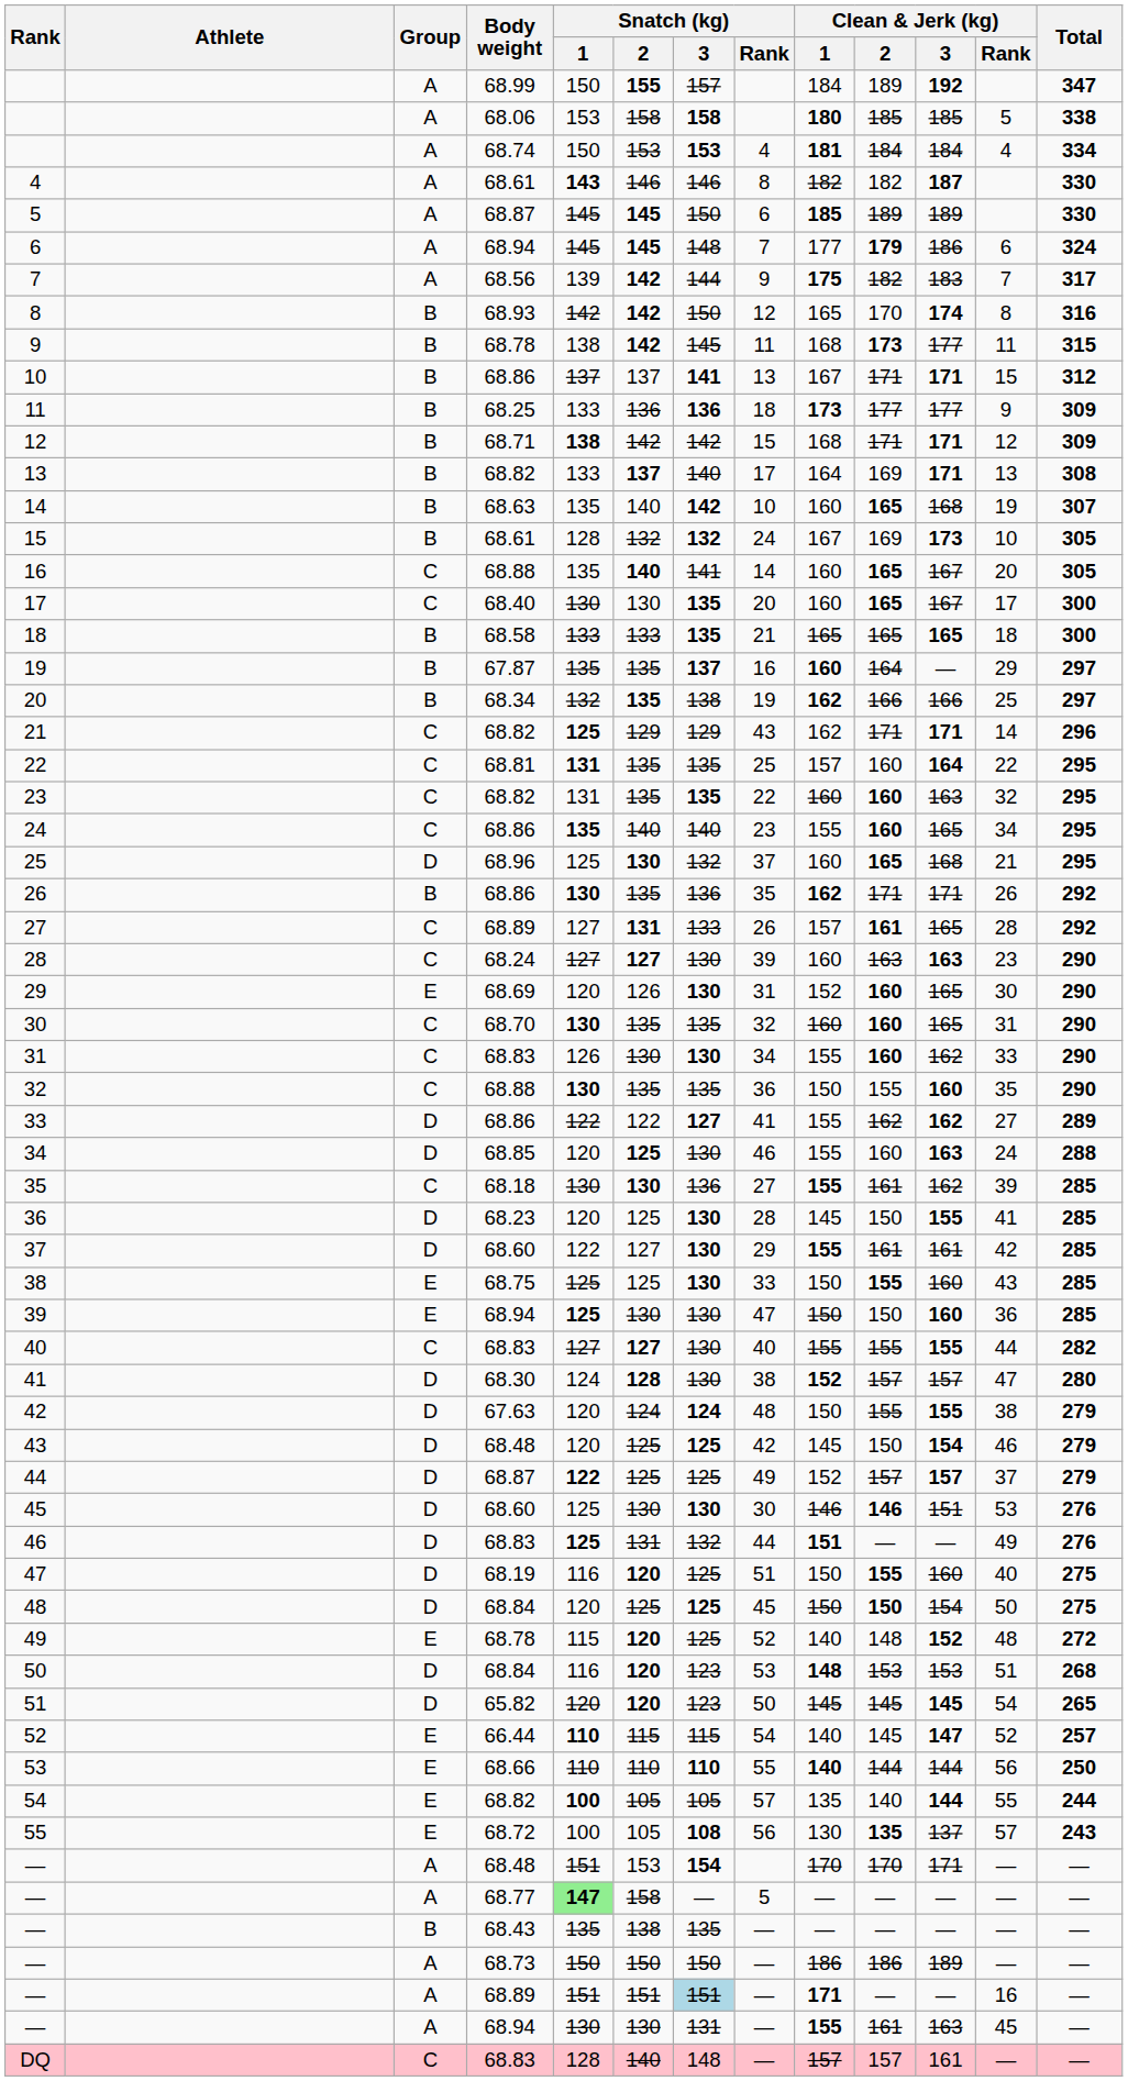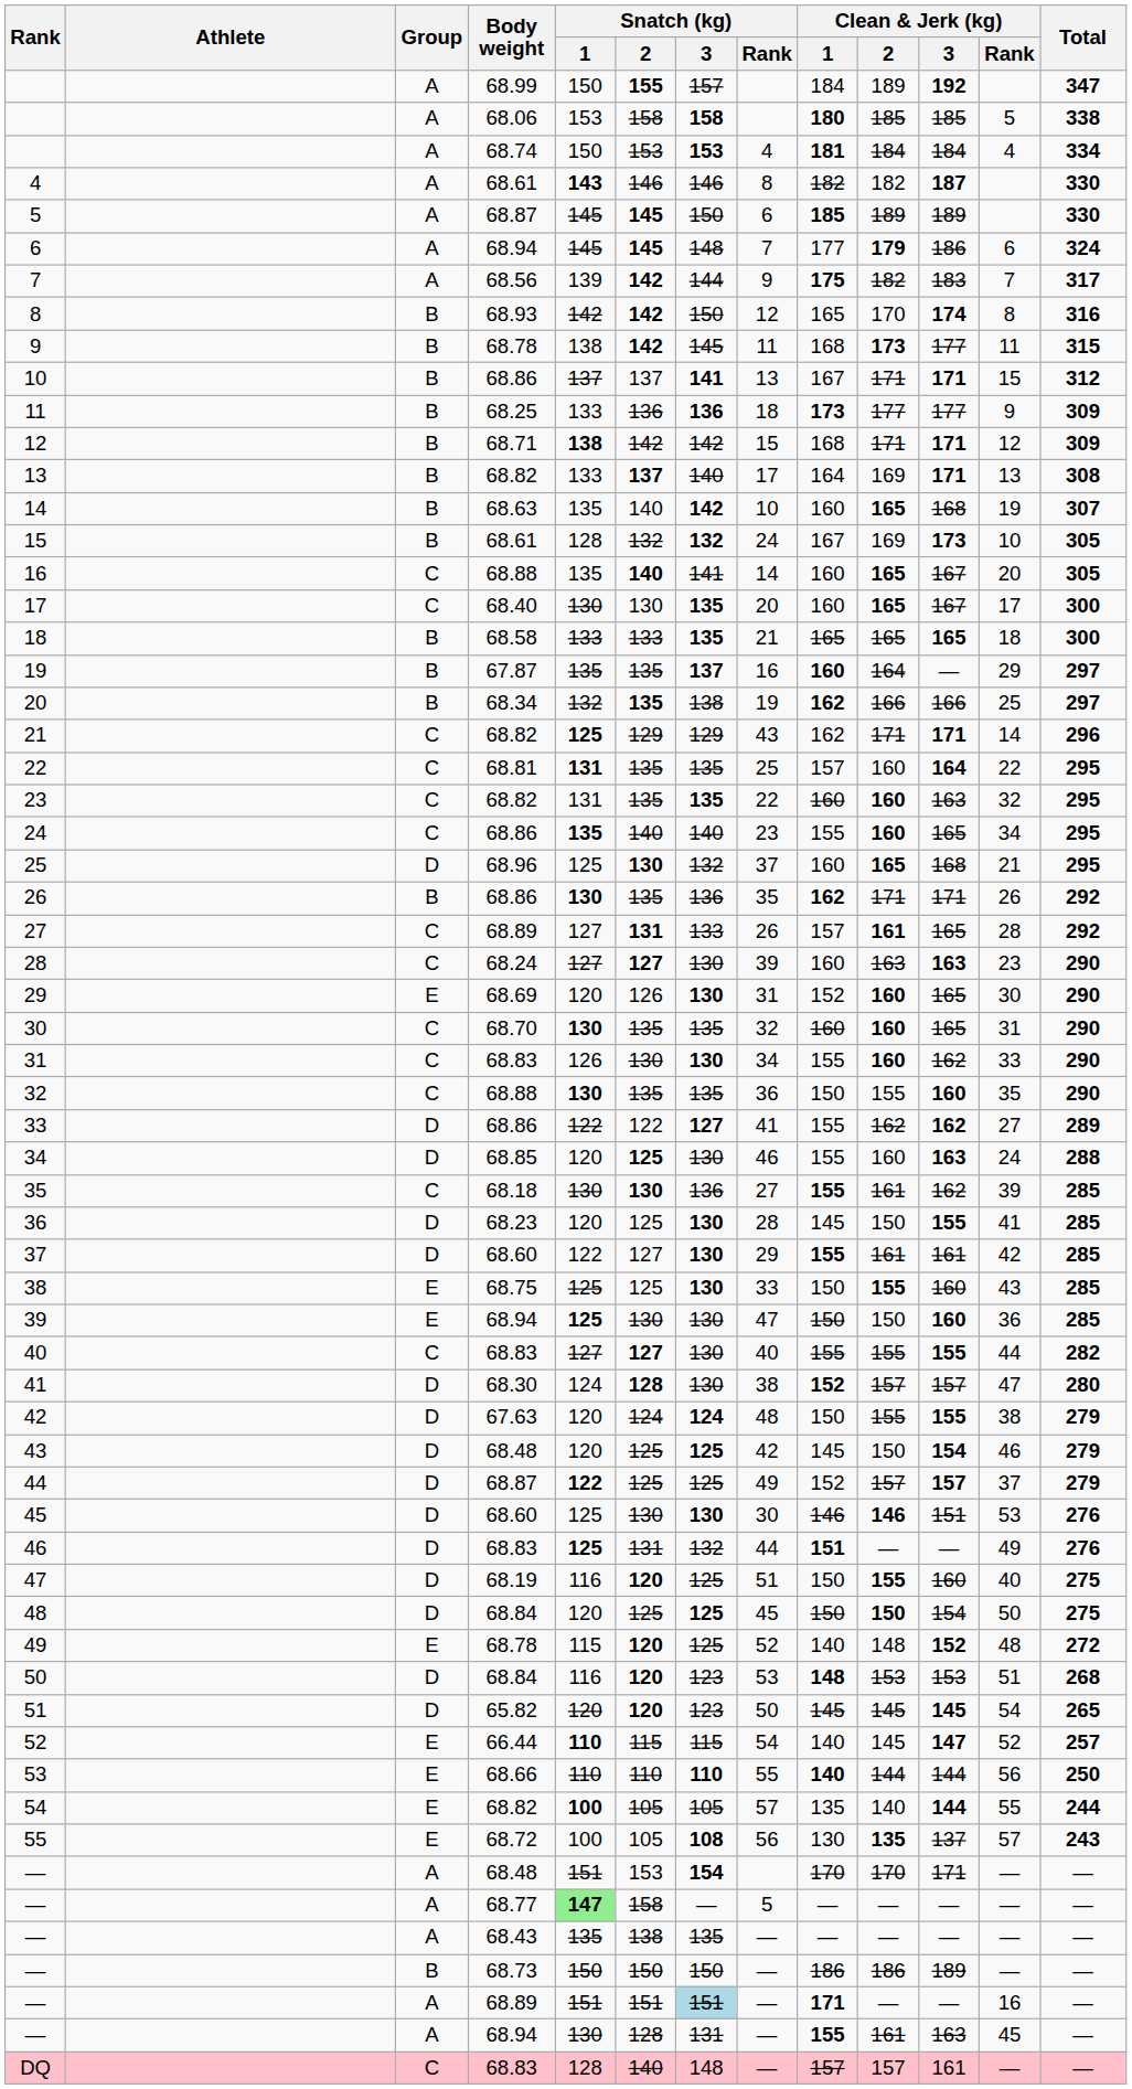— / 68.43 | Group: B -> A
— / 68.73 | Group: A -> B
— / 68.94 | Snatch (kg) / 2: 130 -> 128
